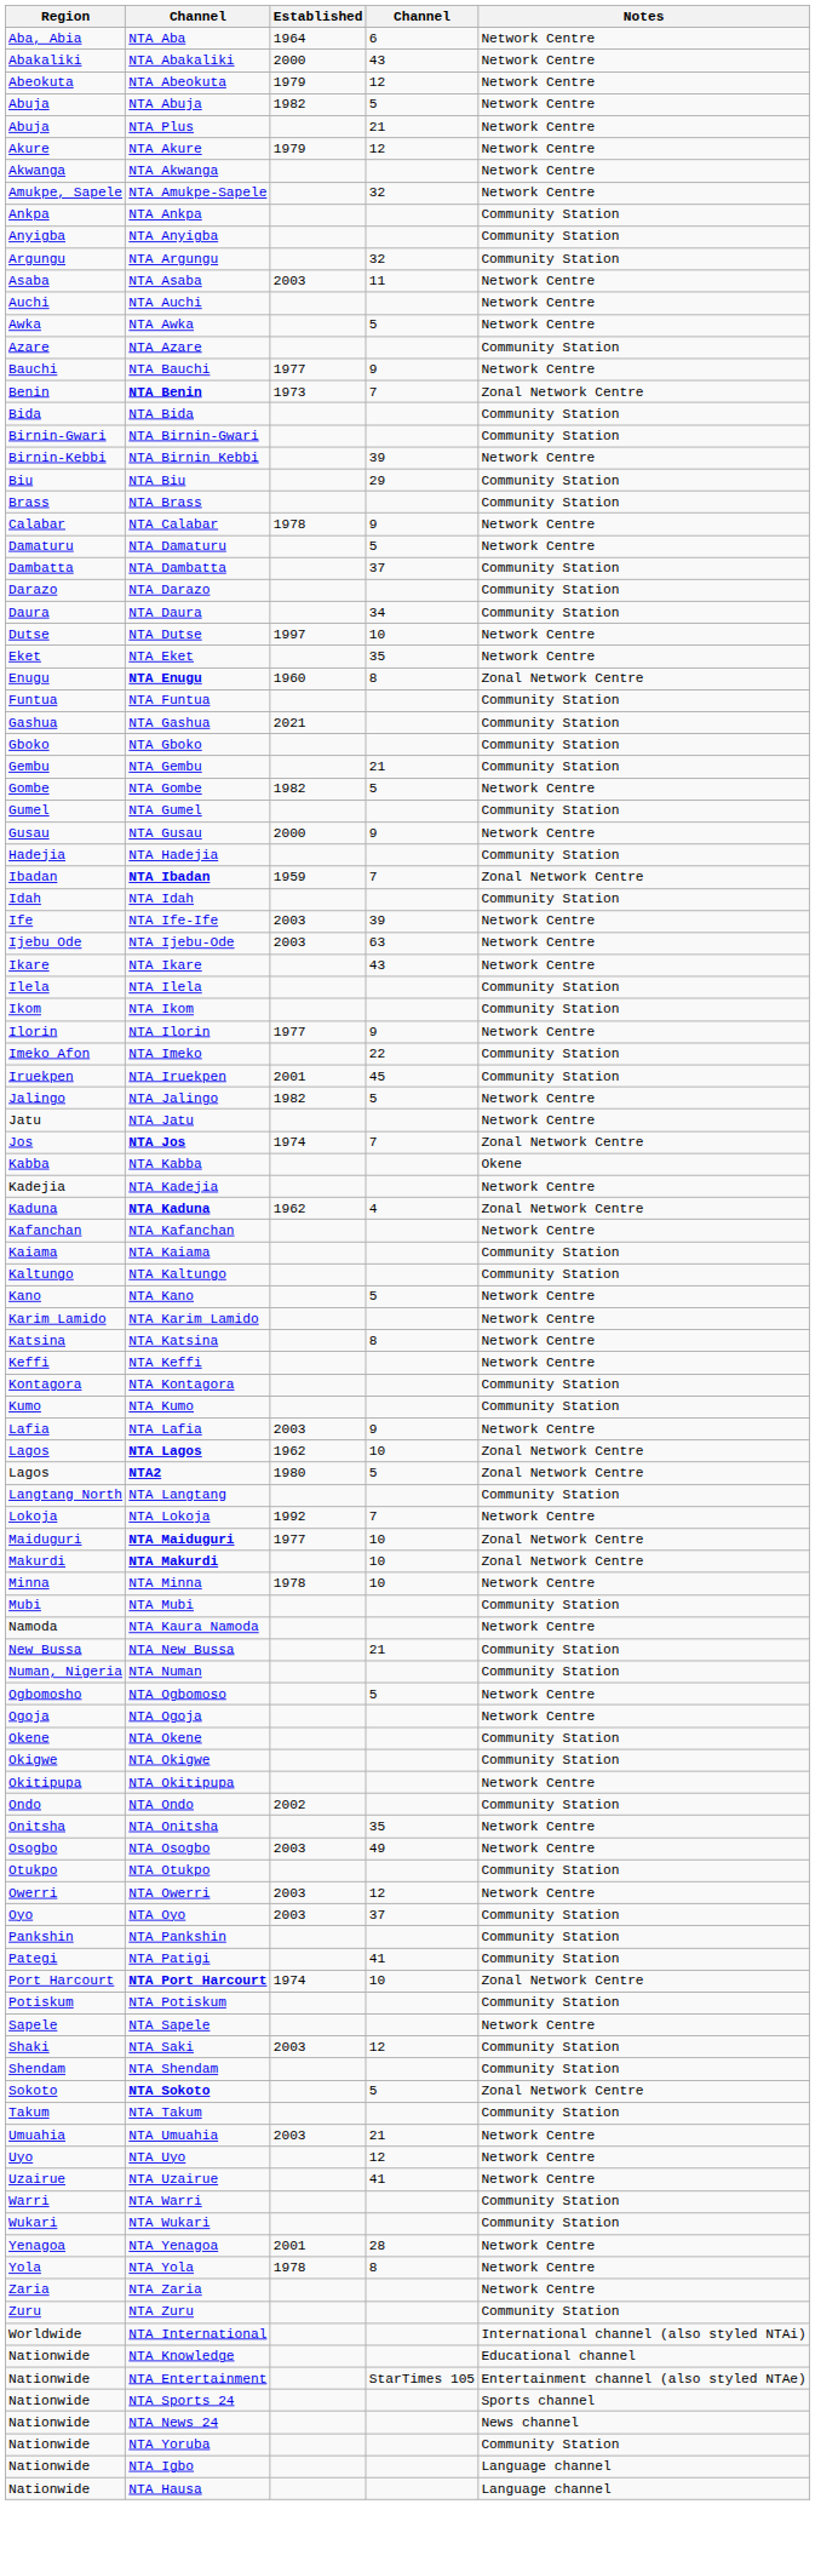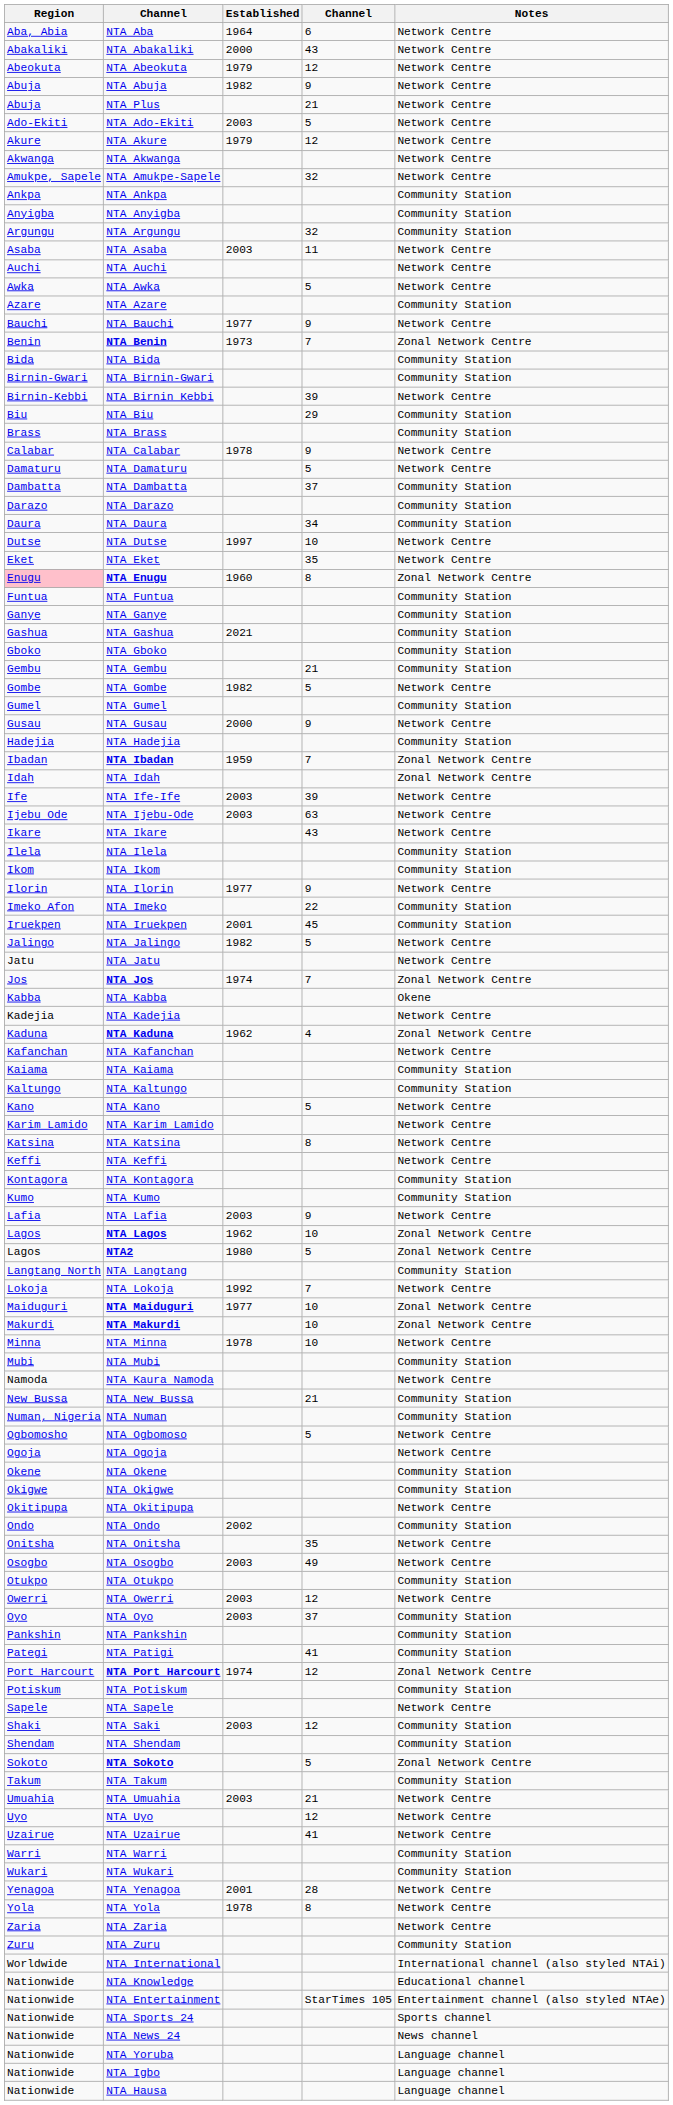NTA Abuja | column 4: 5 -> 9
+ row: Ado-Ekiti | NTA Ado-Ekiti | 2003 | 5 | Network Centre
NTA Enugu | Region: no background -> pink background
+ row: Ganye | NTA Ganye | Community Station
NTA Idah | Notes: Community Station -> Zonal Network Centre
NTA Port Harcourt | column 4: 10 -> 12
NTA Yoruba | Notes: Community Station -> Language channel
